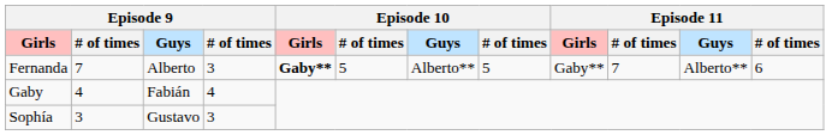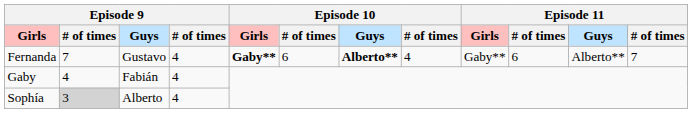Fernanda | Episode 9 / Guys: Alberto -> Gustavo
Fernanda | column 4: 3 -> 4
Fernanda | column 6: 5 -> 6
Fernanda | Episode 10 / Guys: normal -> bold
Fernanda | column 8: 5 -> 4
Fernanda | column 10: 7 -> 6
Fernanda | column 12: 6 -> 7
Sophía | column 2: no background -> lightgrey background
Sophía | Episode 9 / Guys: Gustavo -> Alberto
Sophía | column 4: 3 -> 4
